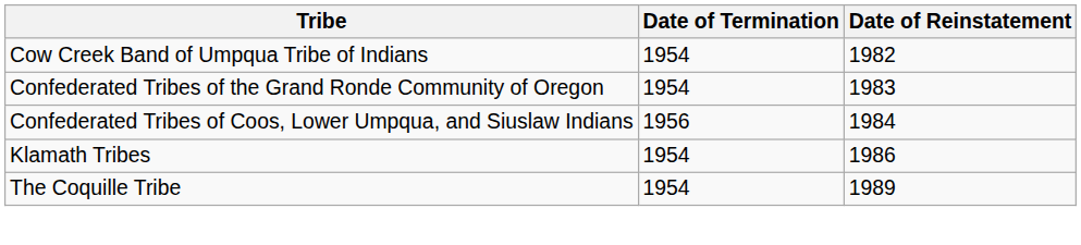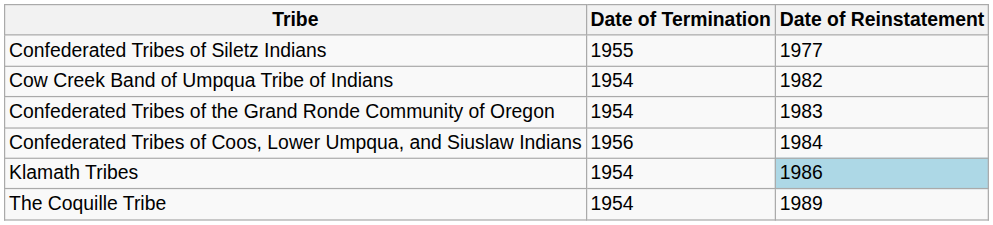+ row: Confederated Tribes of Siletz Indians | 1955 | 1977
Klamath Tribes | Date of Reinstatement: no background -> lightblue background
